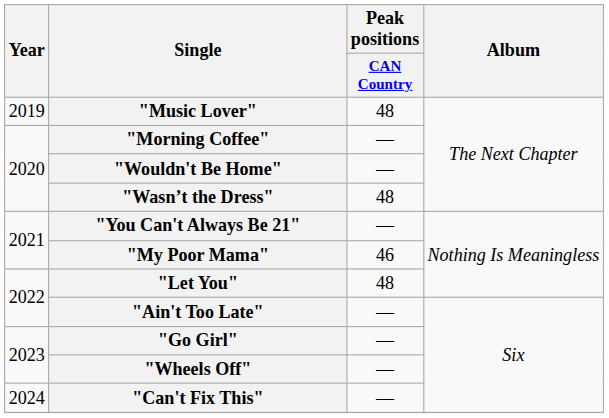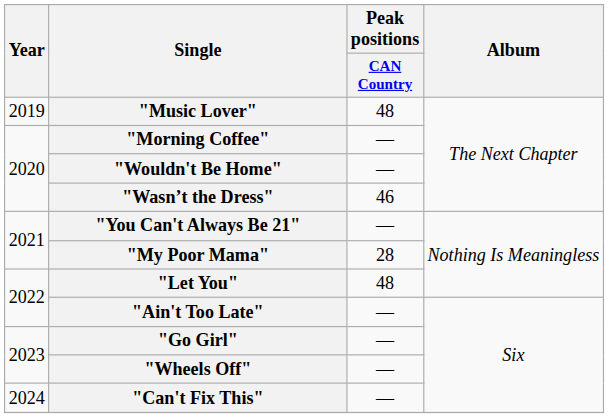"Wasn’t the Dress" | Peak positions / CAN Country: 48 -> 46
"My Poor Mama" | Peak positions / CAN Country: 46 -> 28
